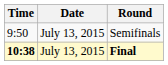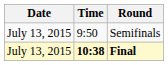columns swapped: Date <-> Time
